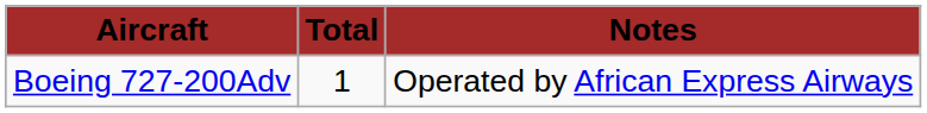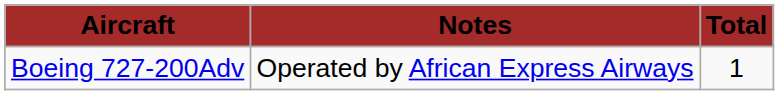columns swapped: Total <-> Notes
